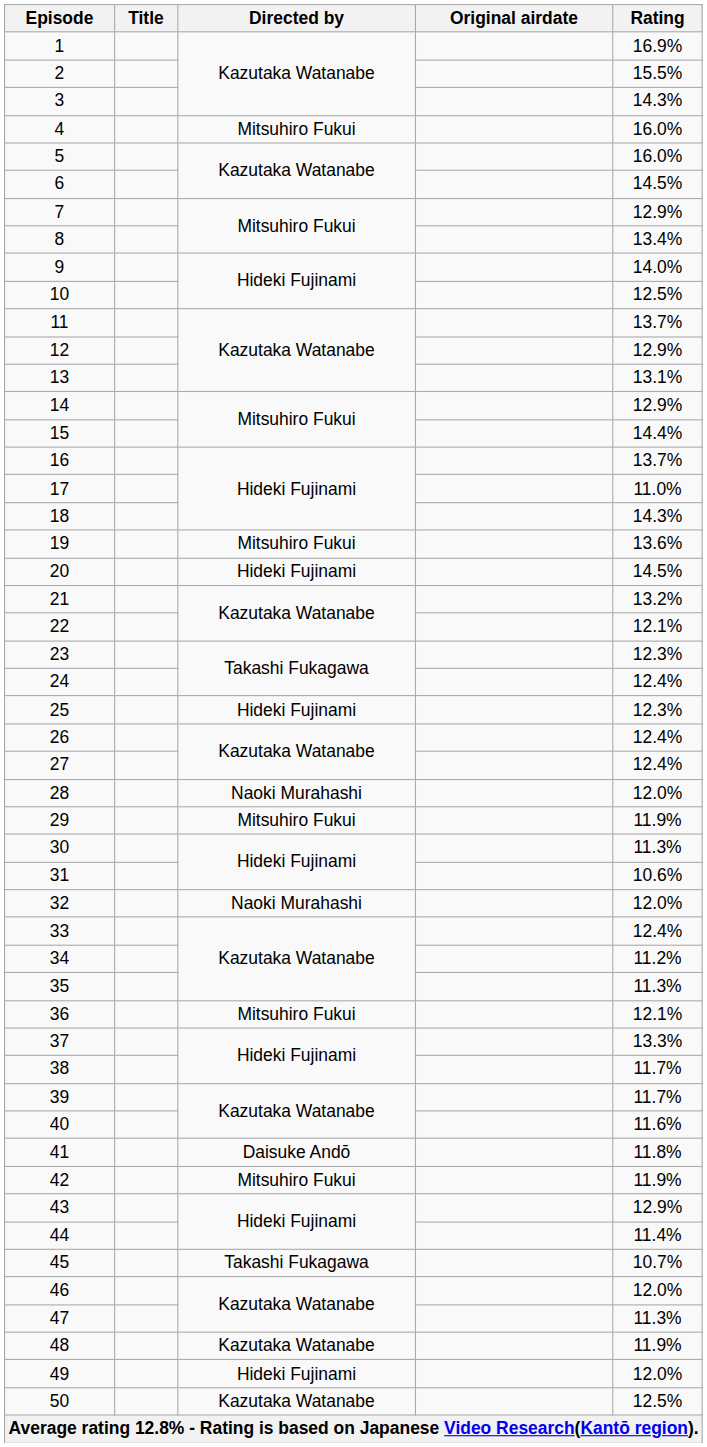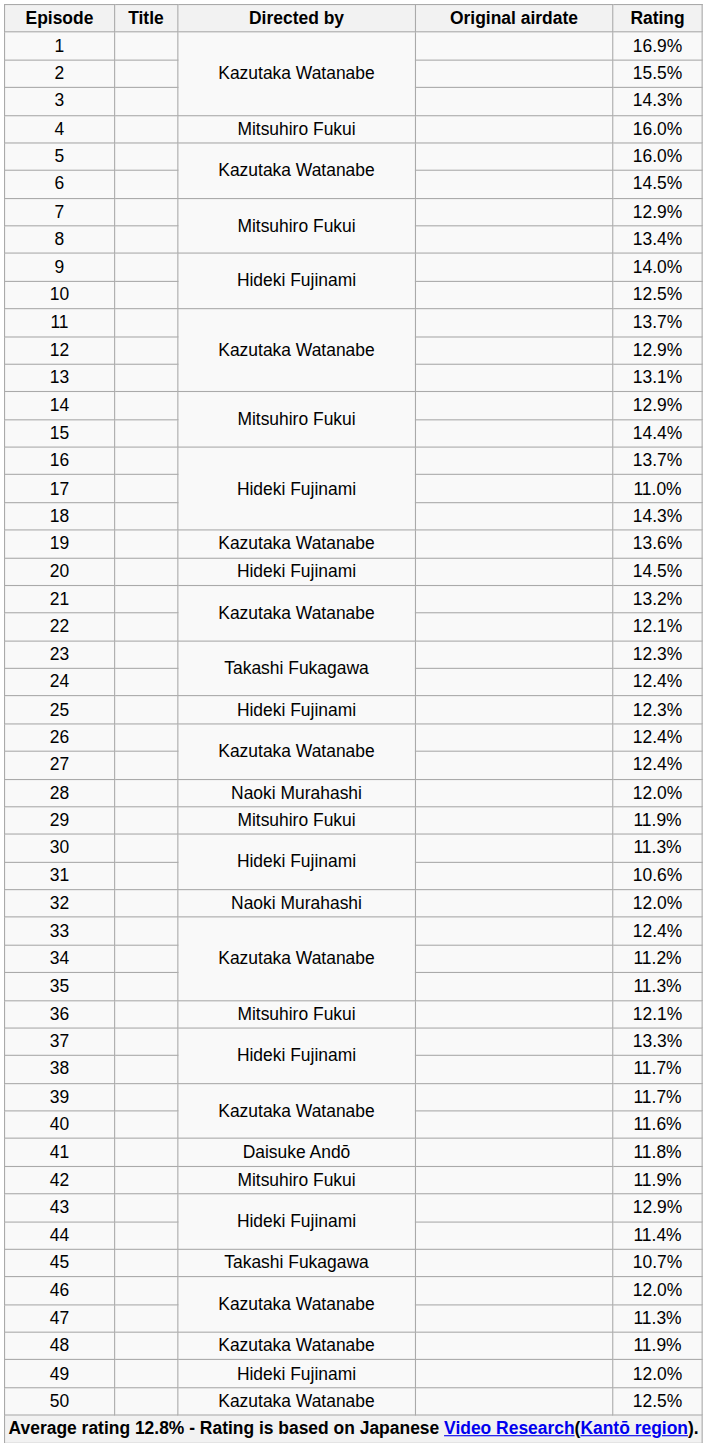19 | Directed by: Mitsuhiro Fukui -> Kazutaka Watanabe
